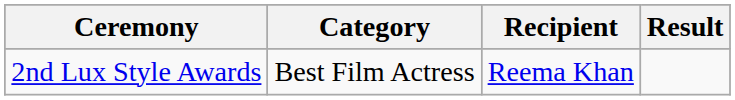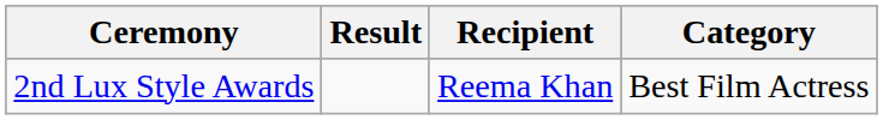columns swapped: Category <-> Result
